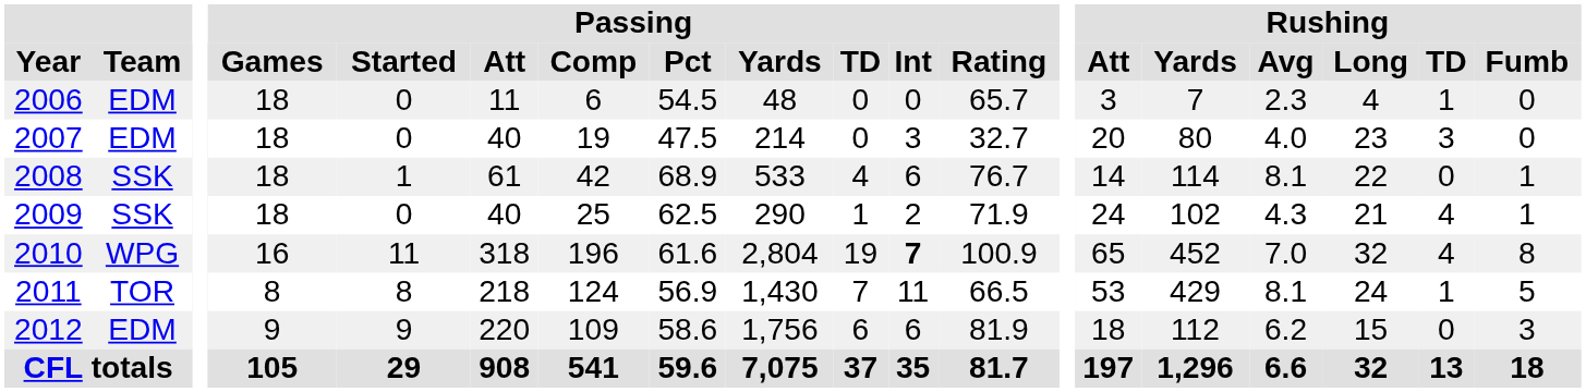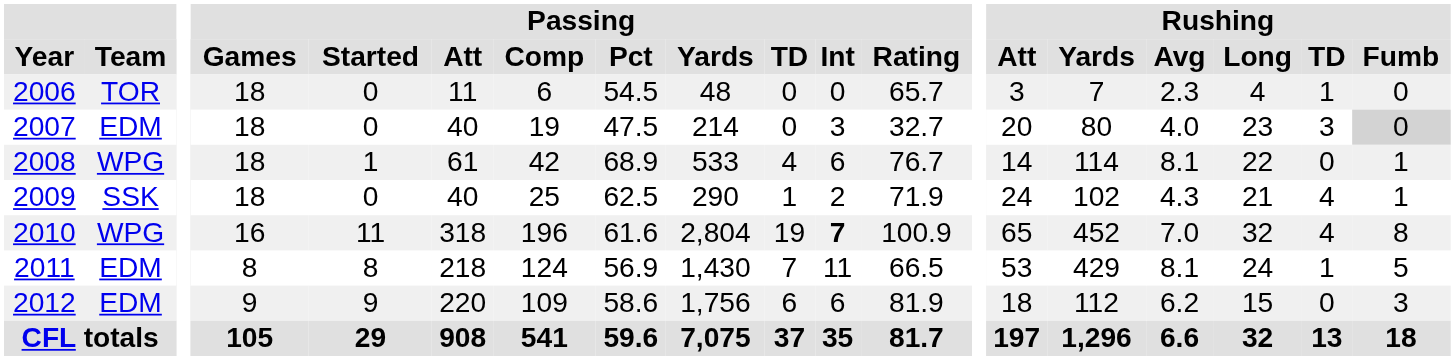2006 | Team: EDM -> TOR
2007 | Rushing / Fumb: no background -> lightgrey background
2008 | Team: SSK -> WPG
2011 | Team: TOR -> EDM
